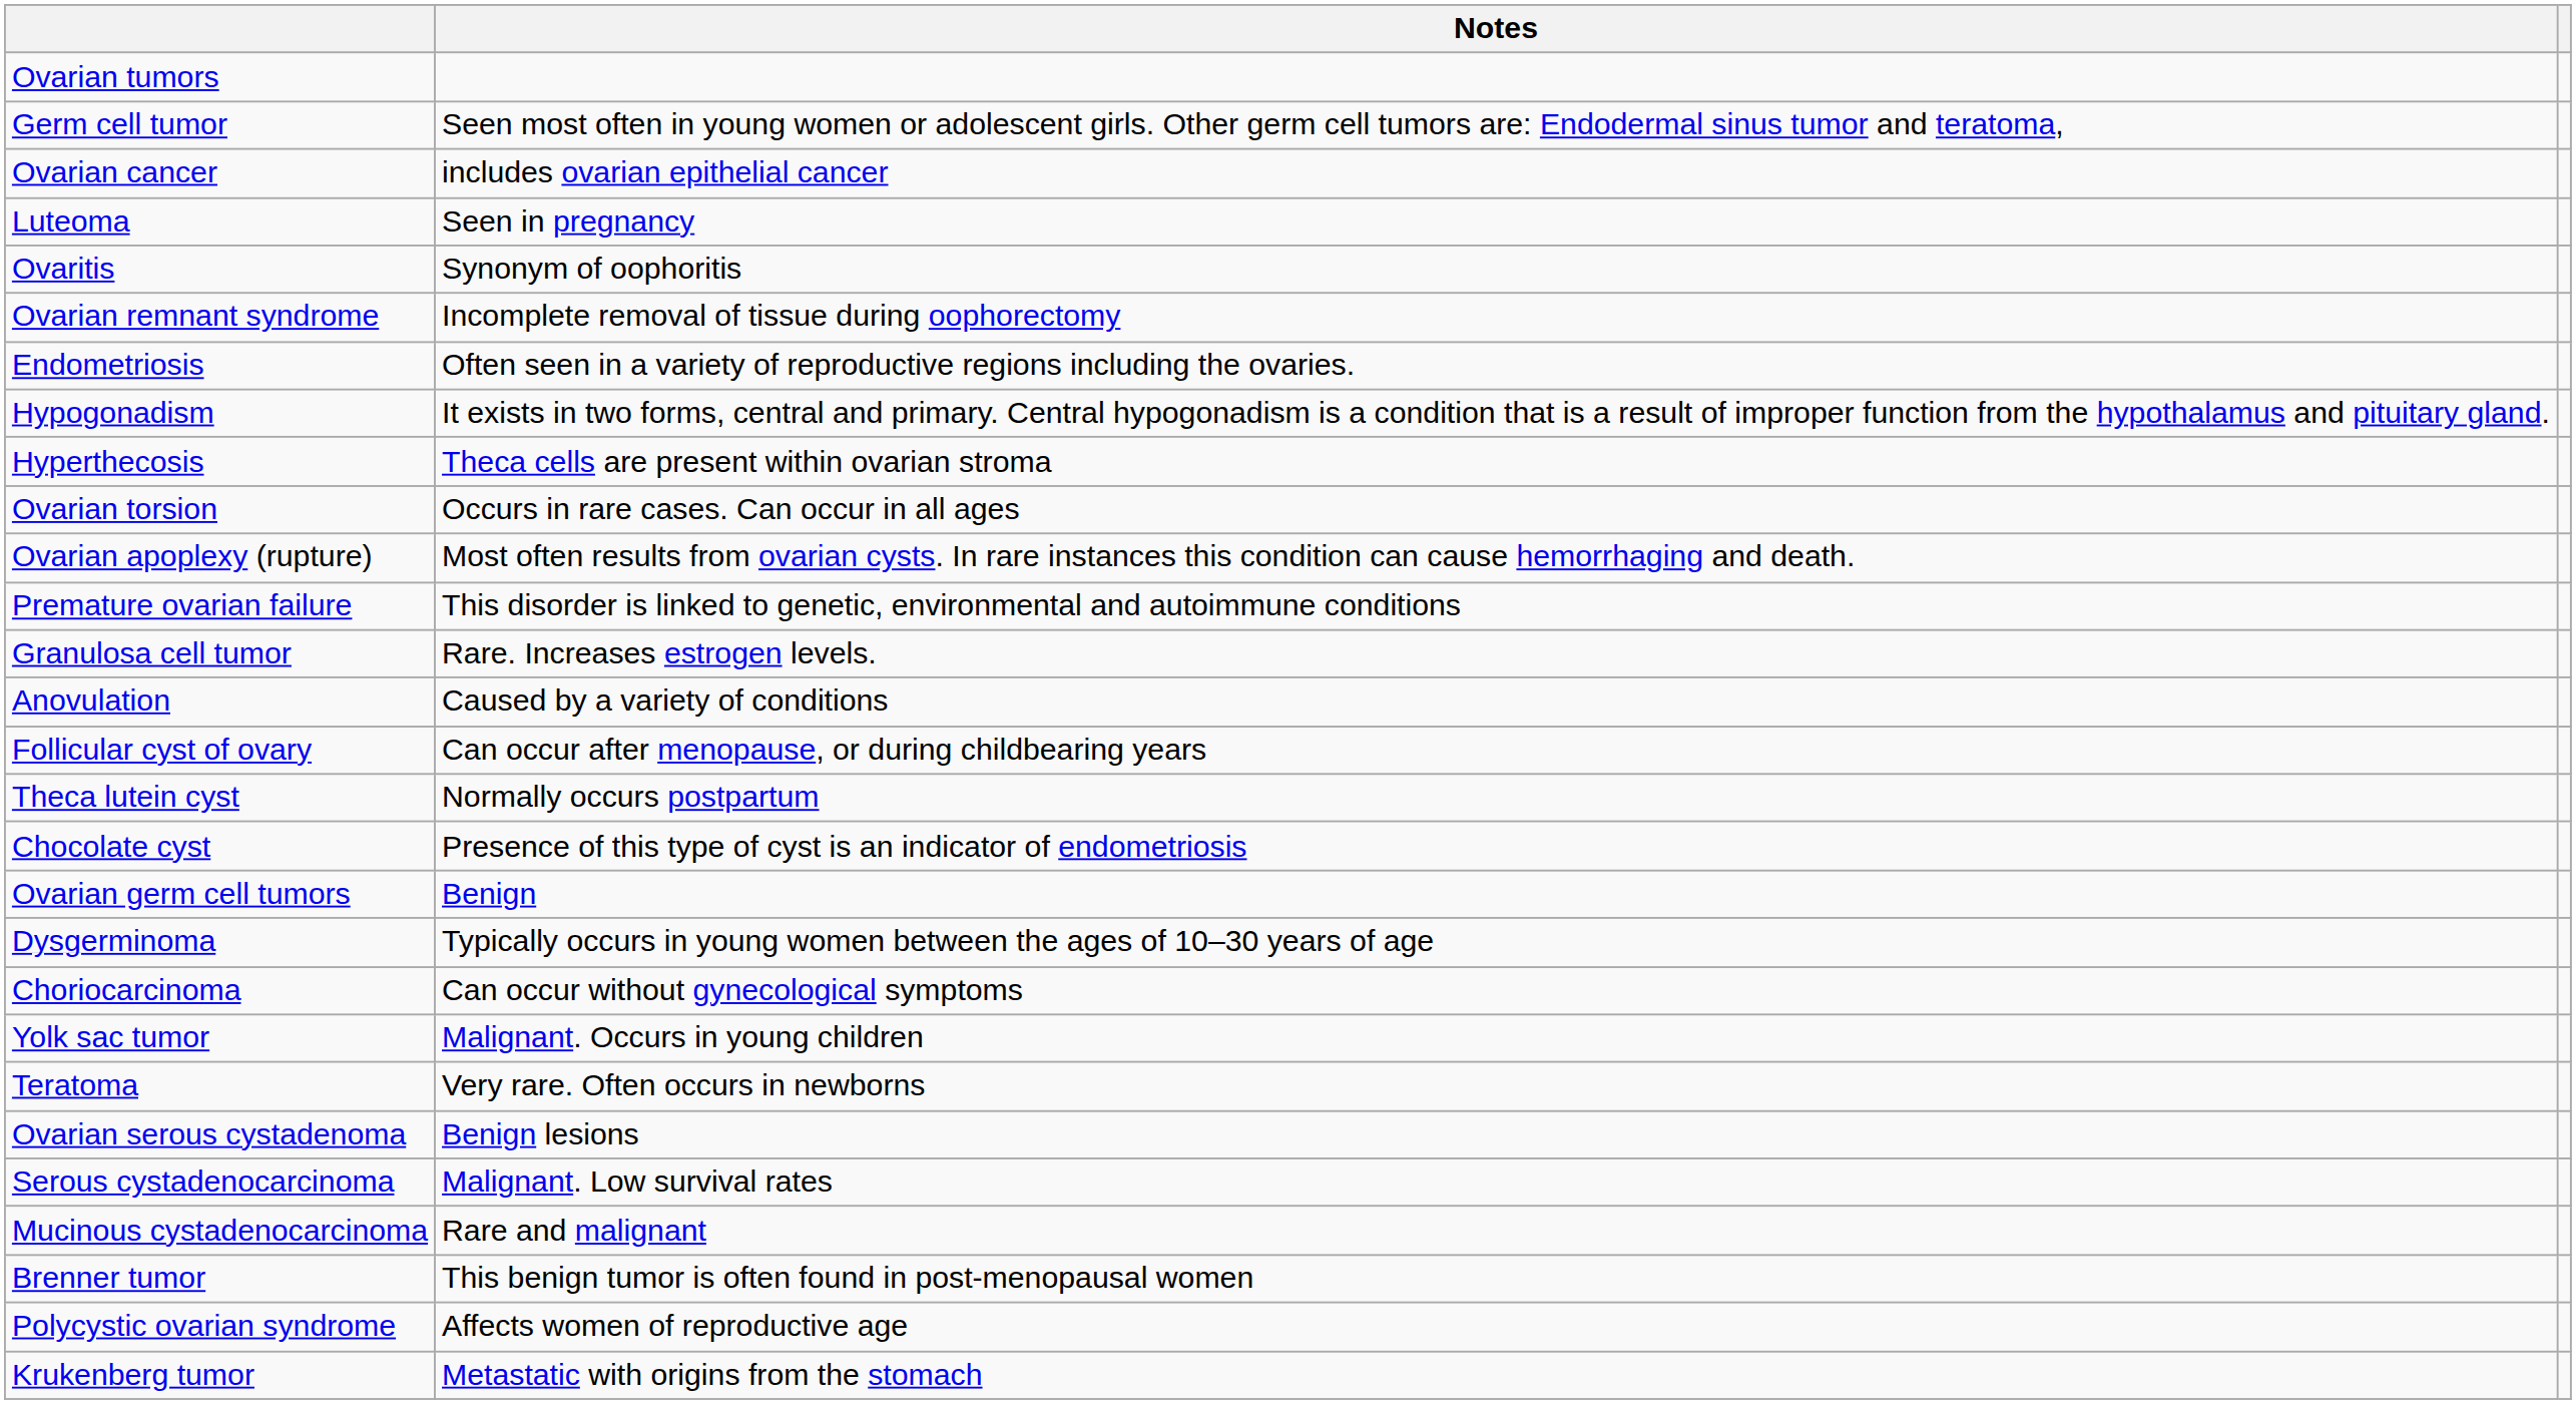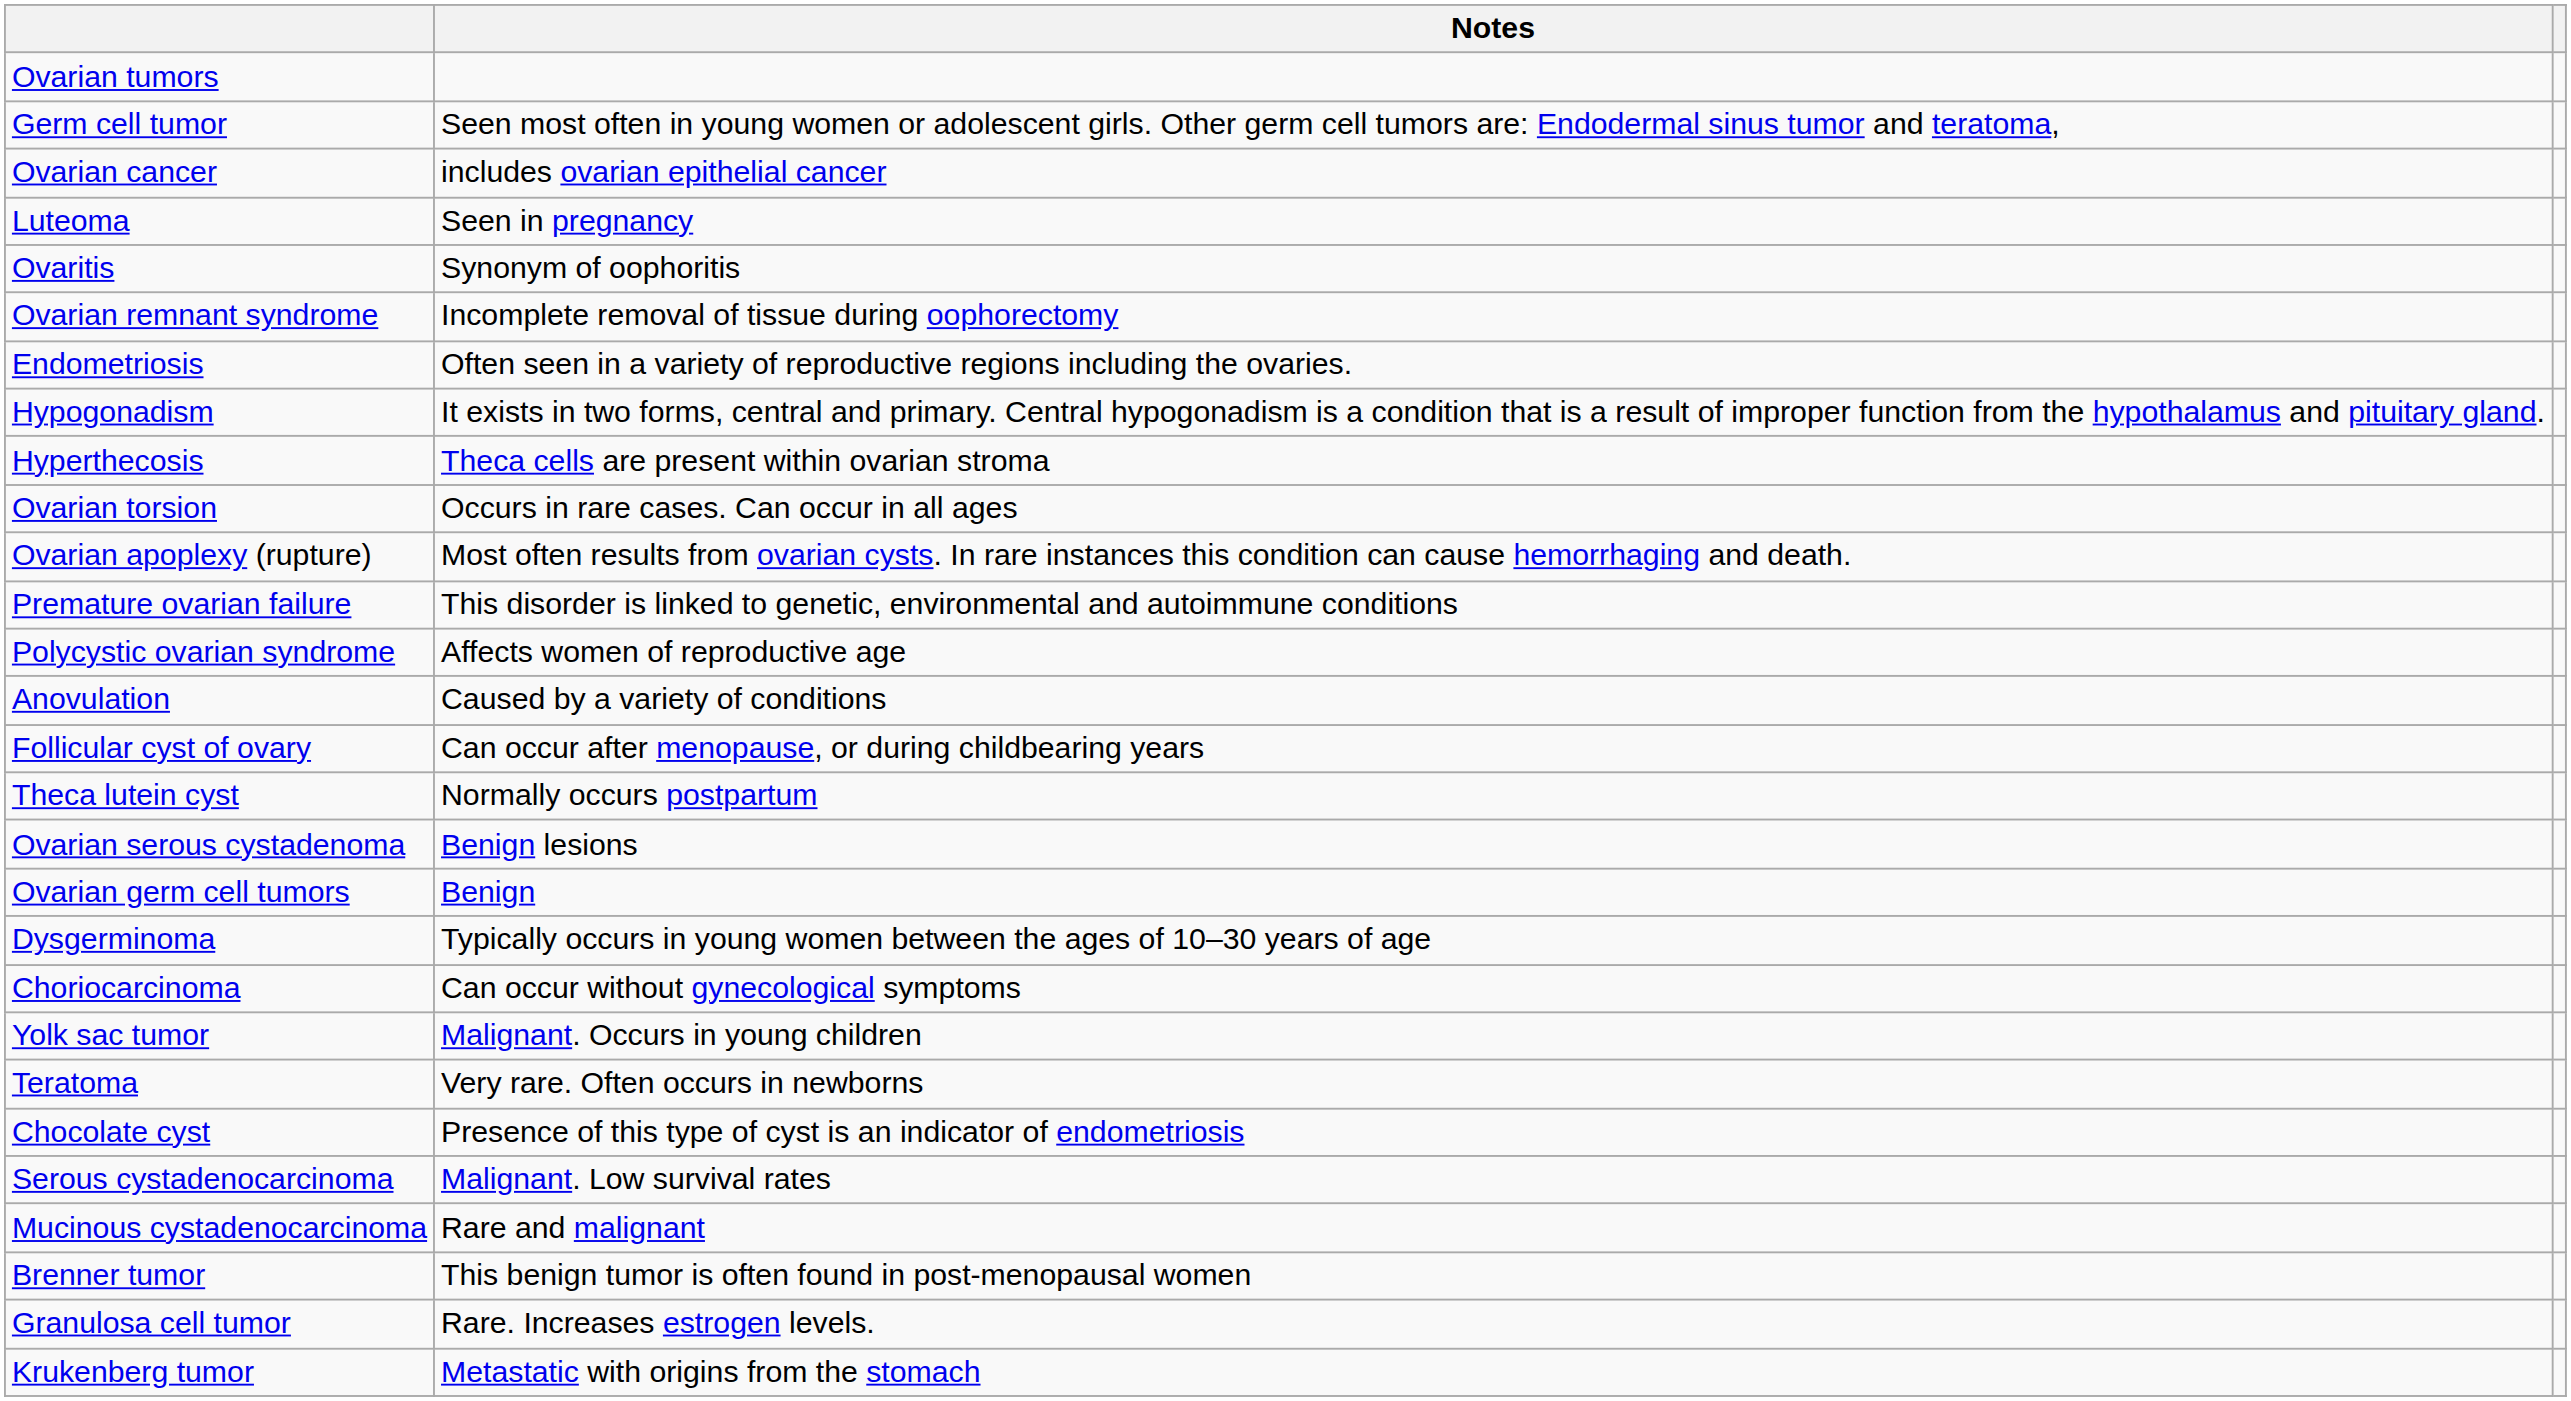rows swapped: Polycystic ovarian syndrome <-> Granulosa cell tumor
rows swapped: Chocolate cyst <-> Ovarian serous cystadenoma
